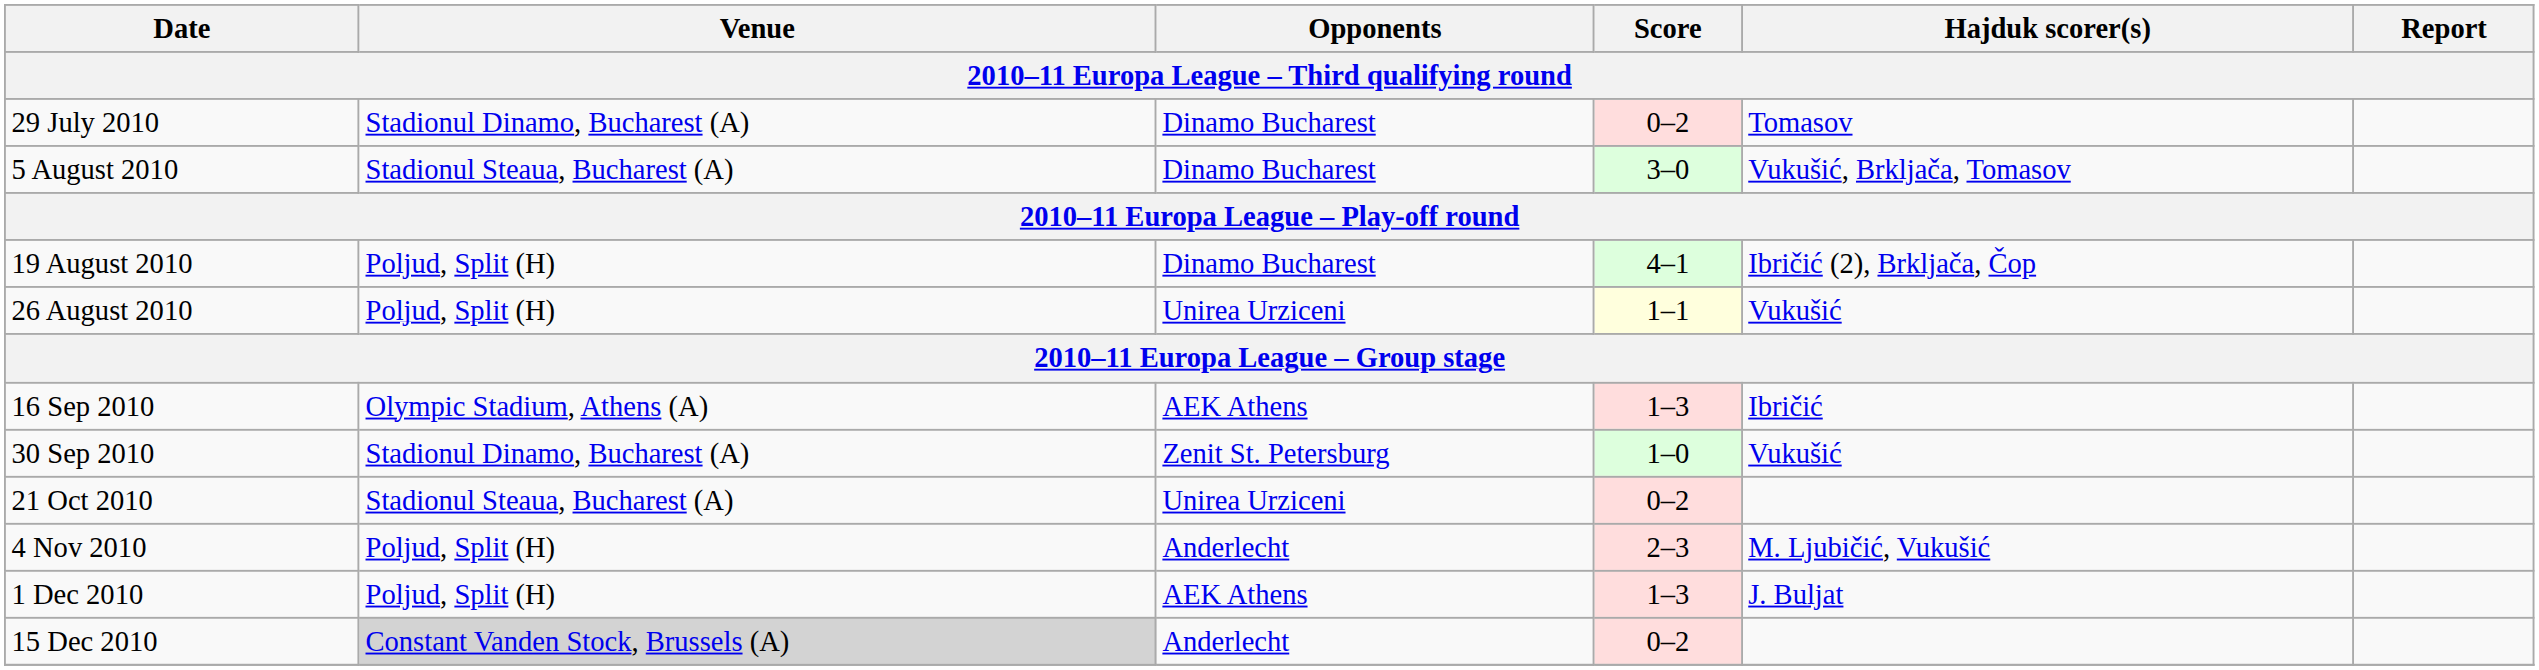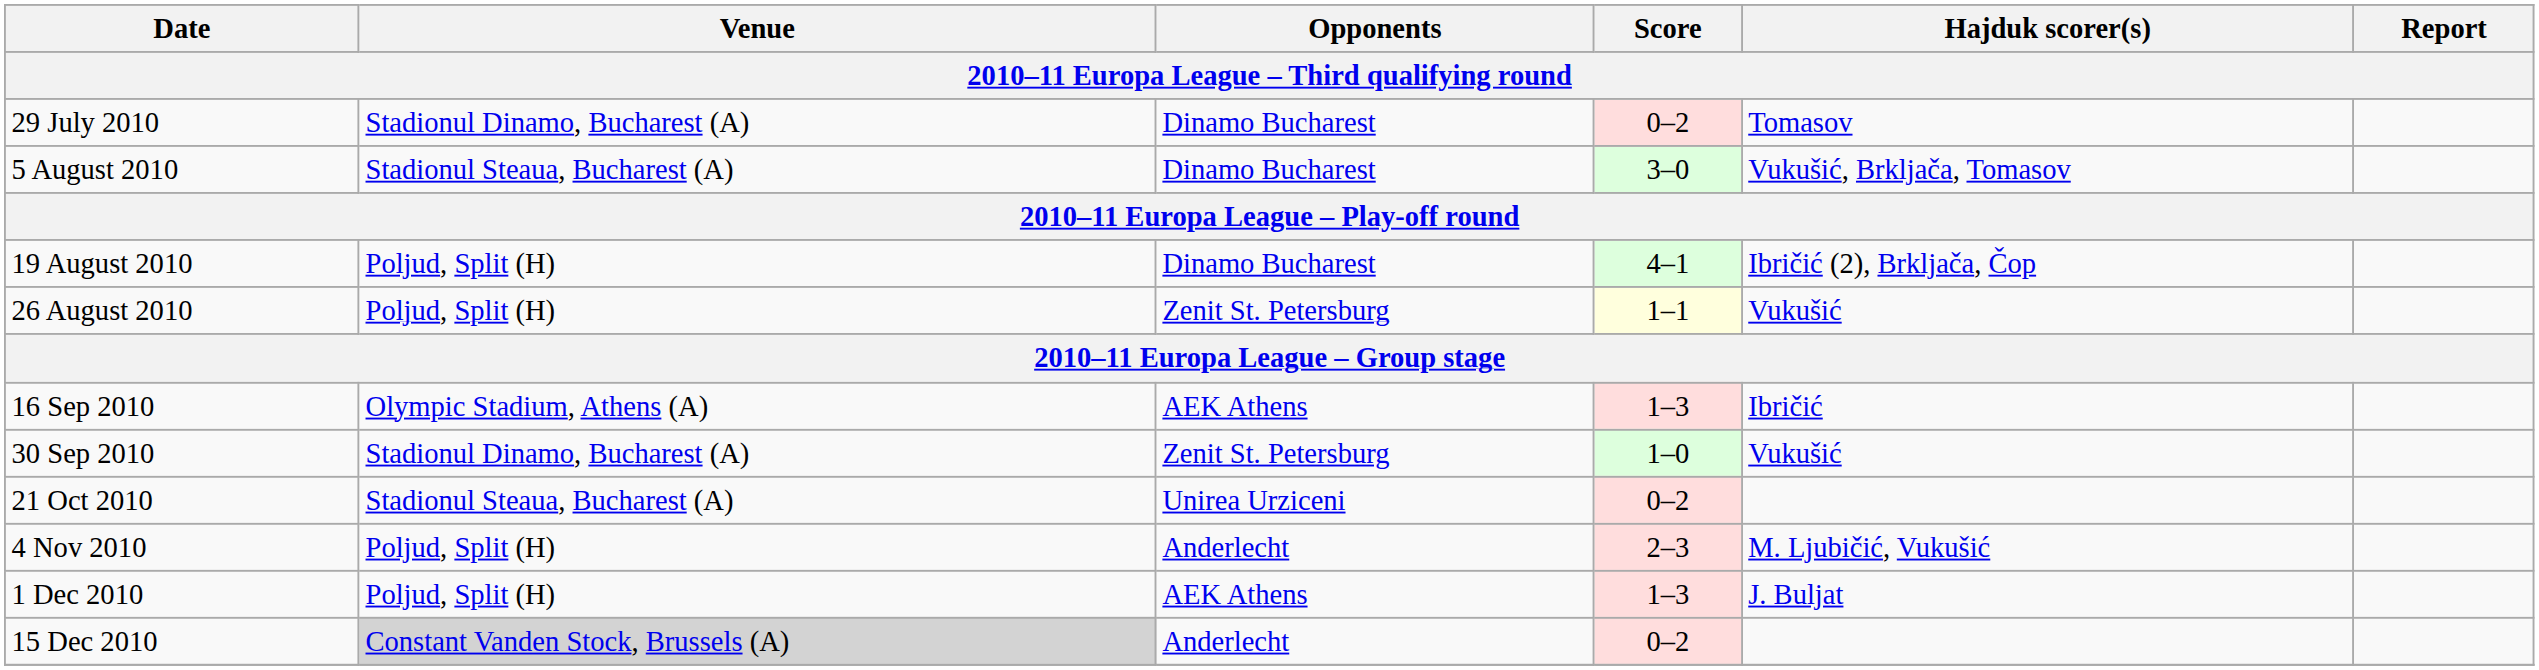26 August 2010 | Opponents: Unirea Urziceni -> Zenit St. Petersburg
